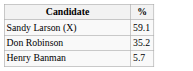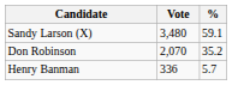+ column: Vote | 3,480 | 2,070 | 336
